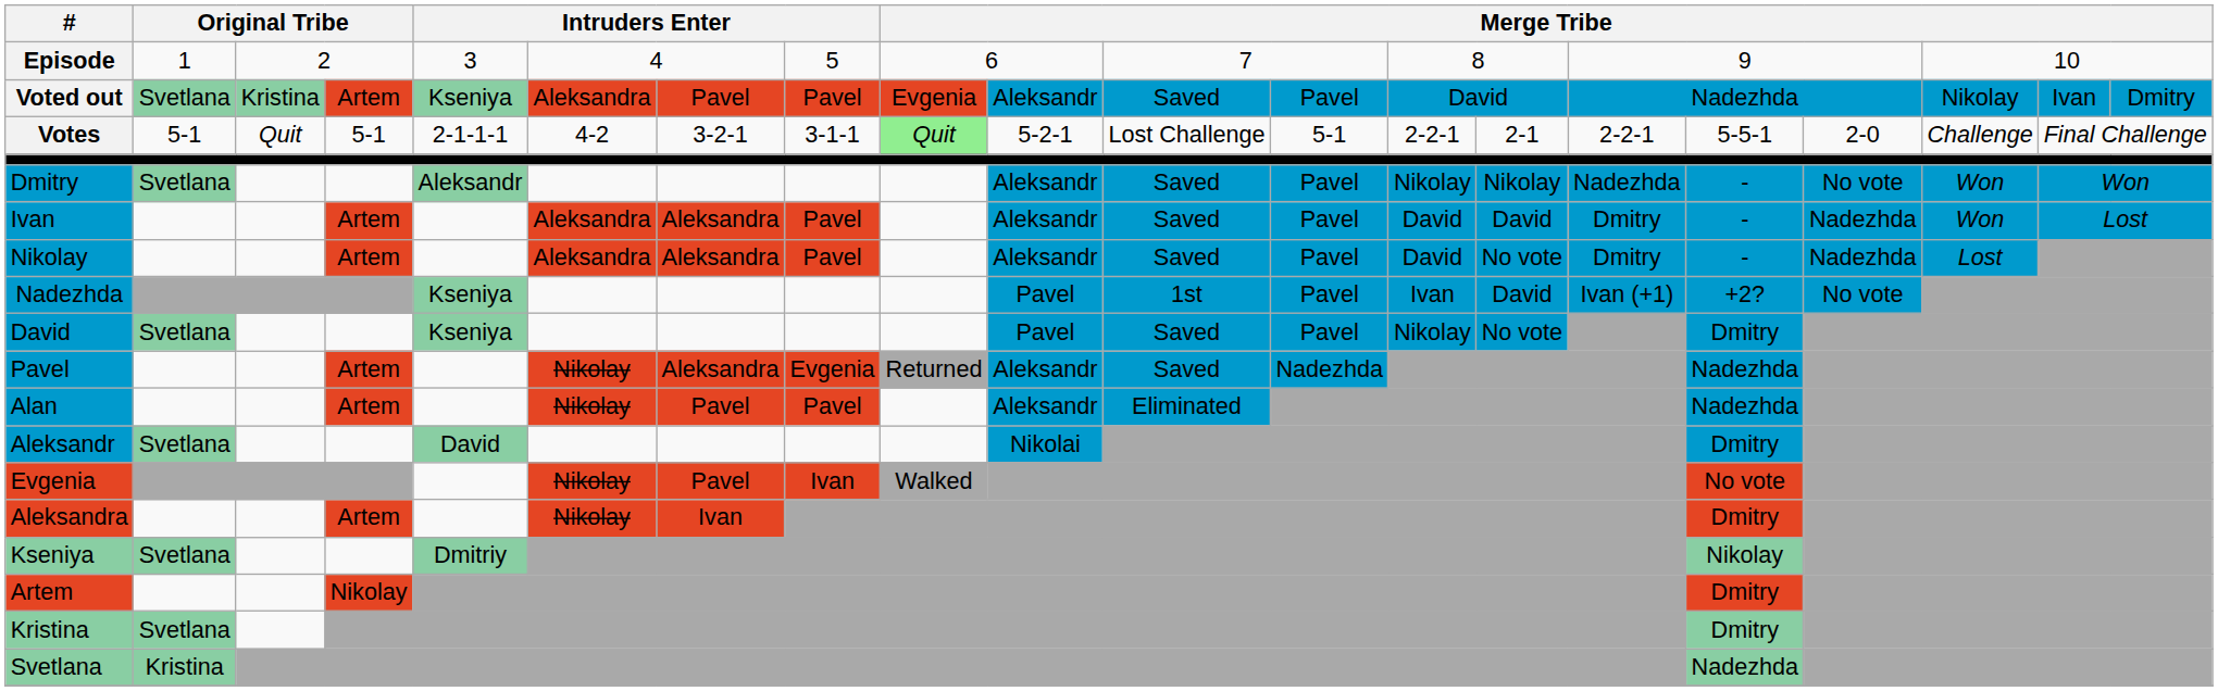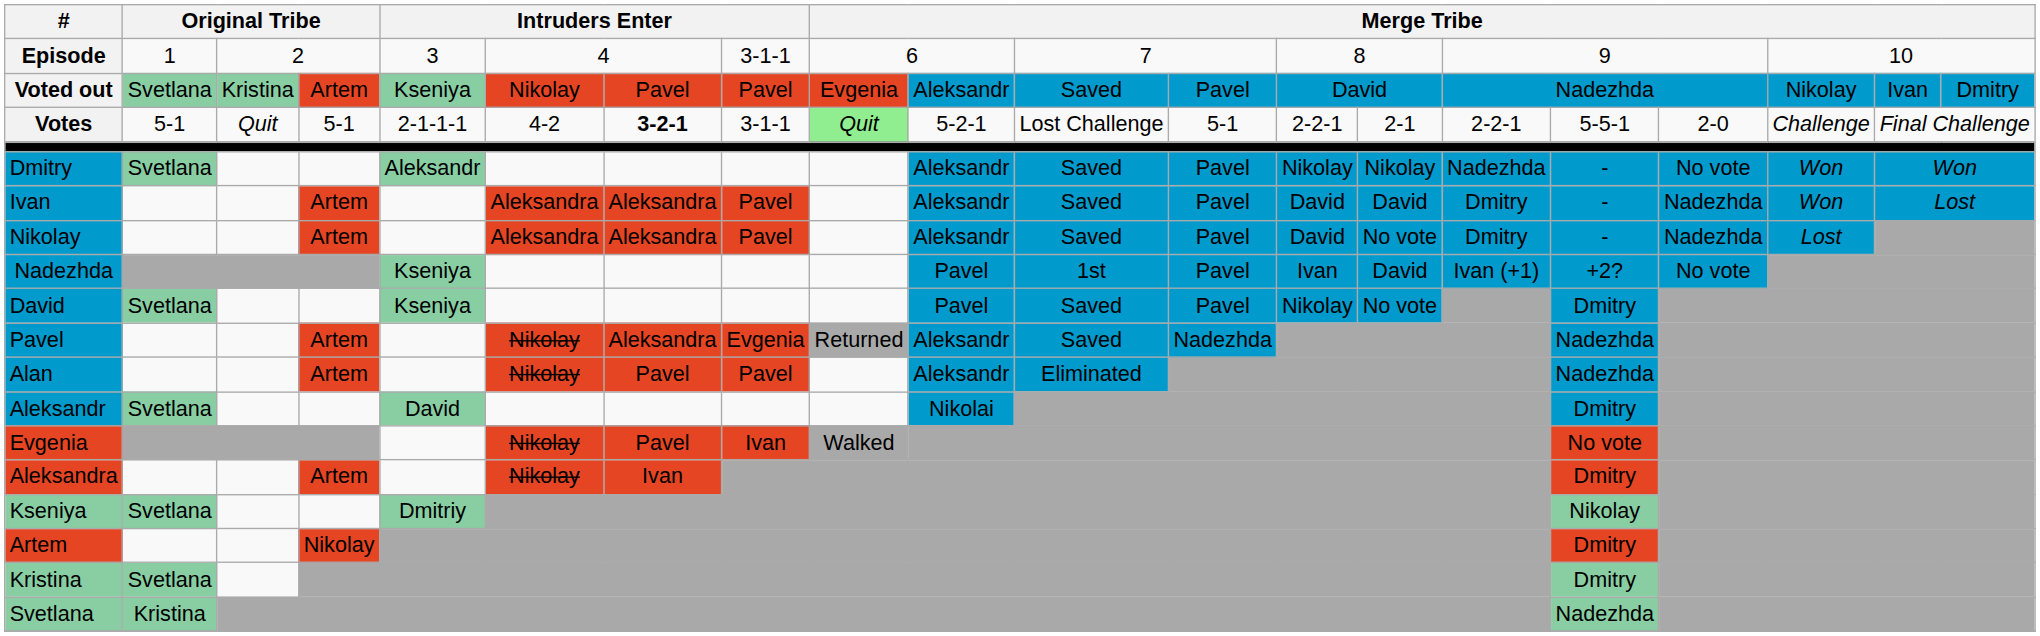Episode | column 8: 5 -> 3-1-1
Voted out | column 6: Aleksandra -> Nikolay
Votes | column 7: normal -> bold
